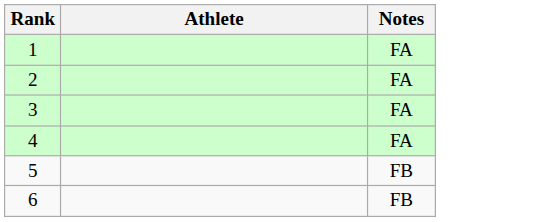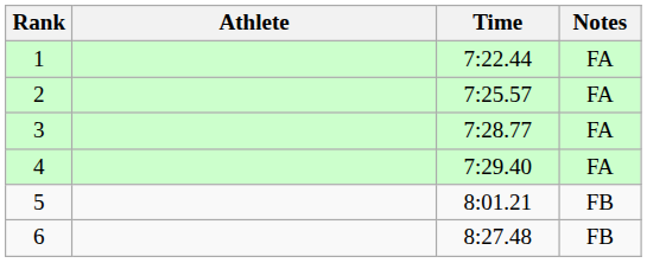+ column: Time | 7:22.44 | 7:25.57 | 7:28.77 | 7:29.40 | 8:01.21 | 8:27.48
